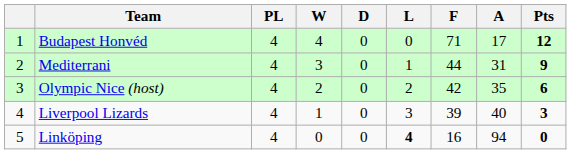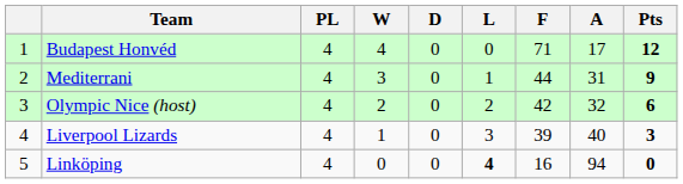Olympic Nice (host) | A: 35 -> 32
